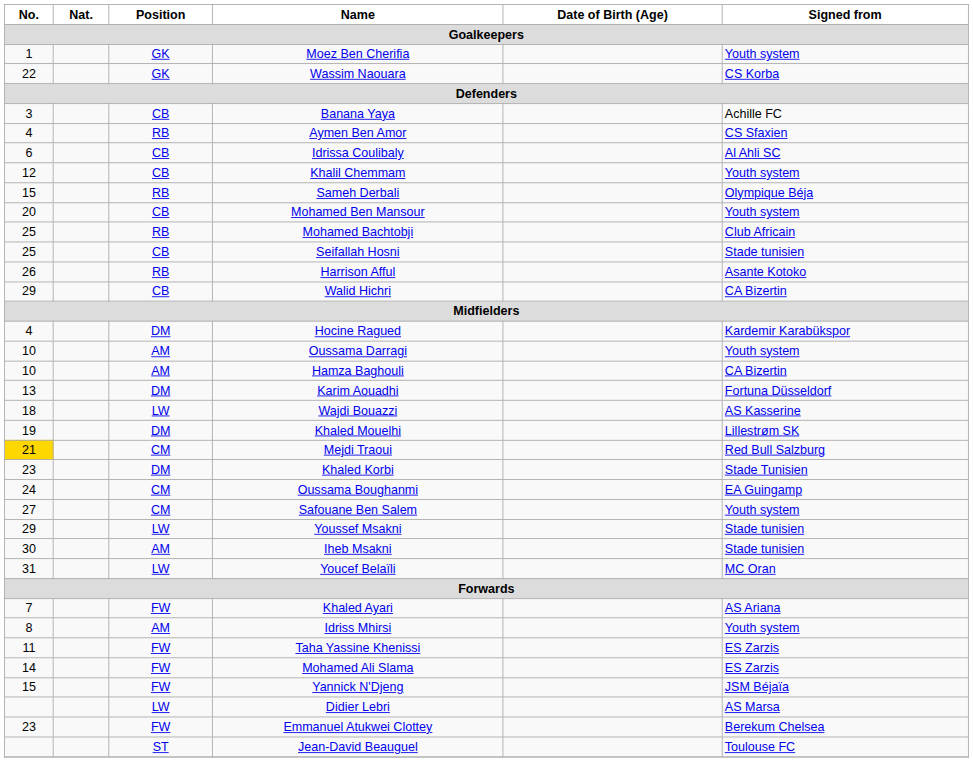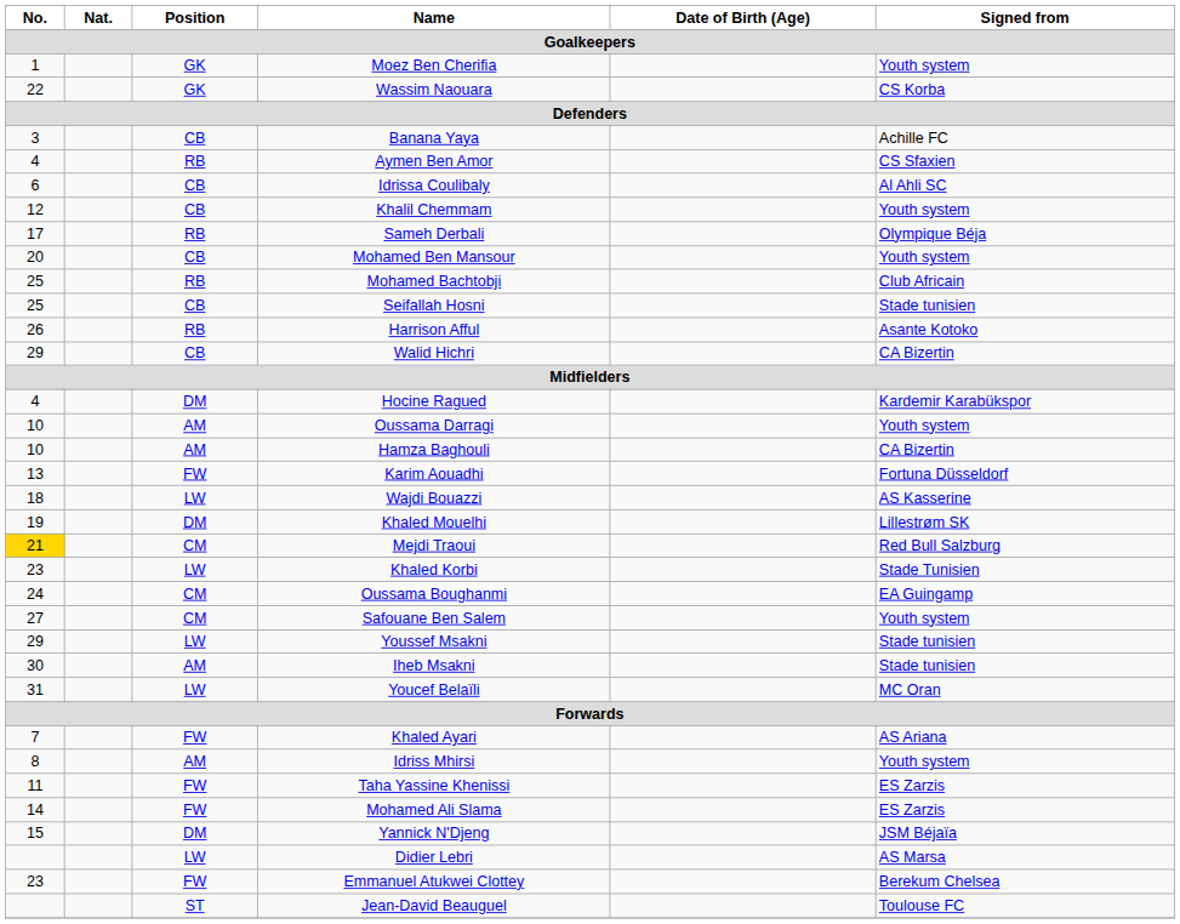Sameh Derbali | No.: 15 -> 17
Karim Aouadhi | Position: DM -> FW
Khaled Korbi | Position: DM -> LW
Yannick N'Djeng | Position: FW -> DM
